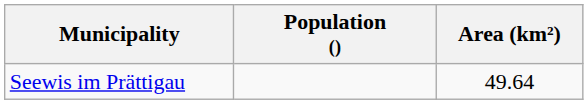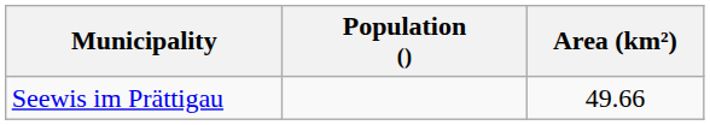Seewis im Prättigau | Area (km²): 49.64 -> 49.66
